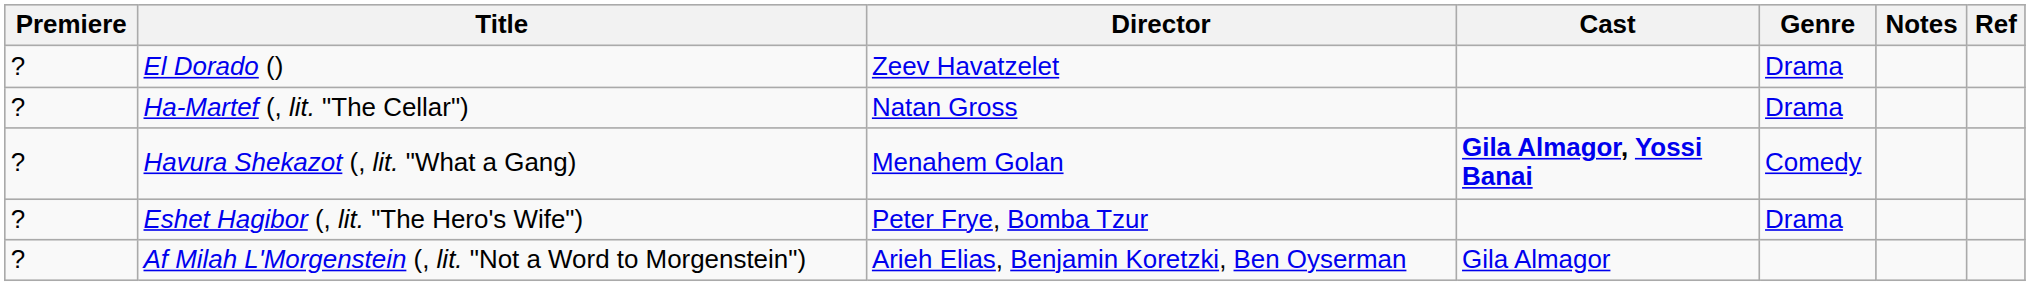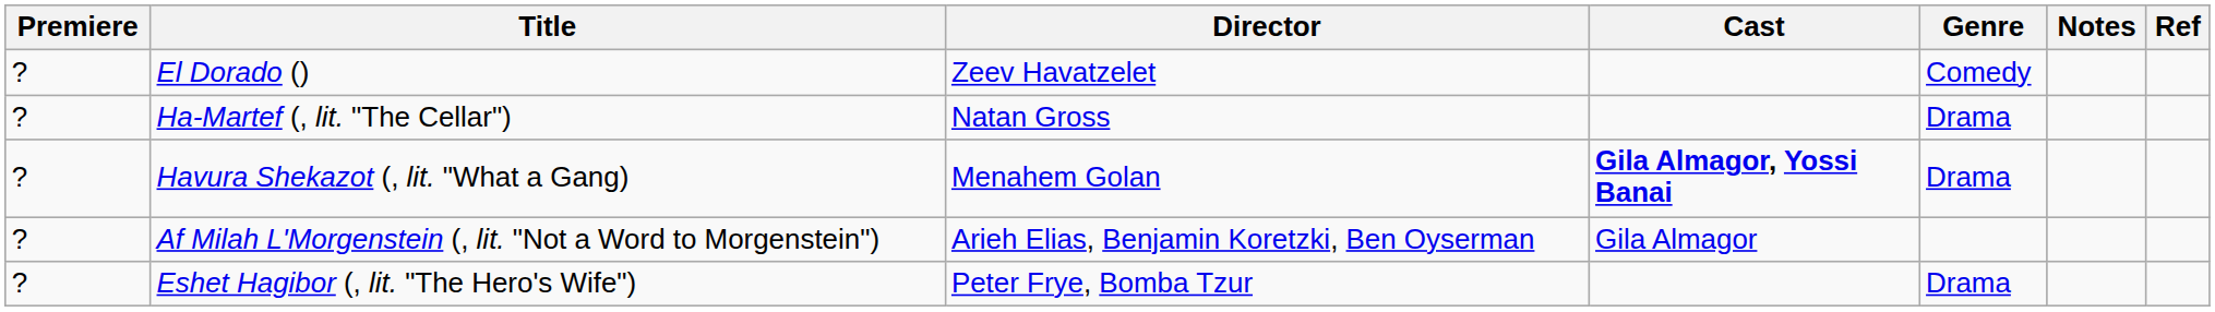El Dorado () | Genre: Drama -> Comedy
Havura Shekazot (, lit. "What a Gang) | Genre: Comedy -> Drama
rows swapped: Af Milah L'Morgenstein (, lit. "Not a Word to Morgenstein") <-> Eshet Hagibor (, lit. "The Hero's Wife")
